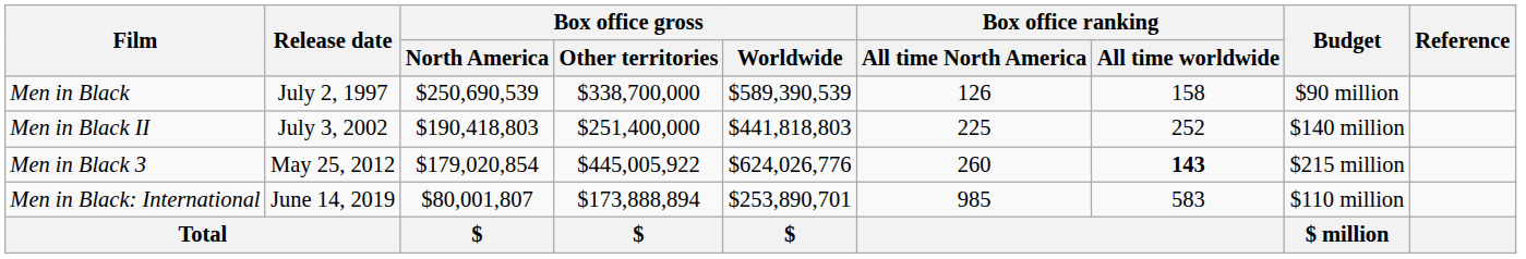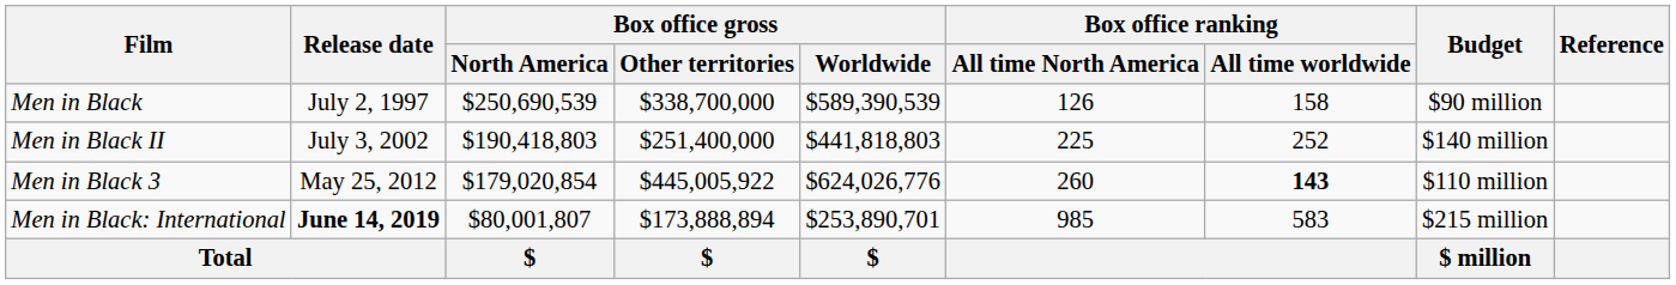Men in Black 3 | Budget: $215 million -> $110 million
Men in Black: International | Release date: normal -> bold
Men in Black: International | Budget: $110 million -> $215 million
